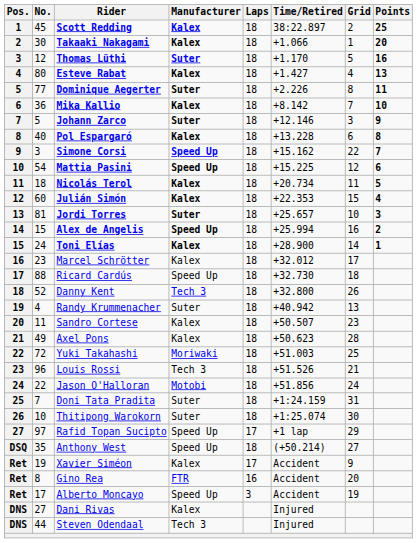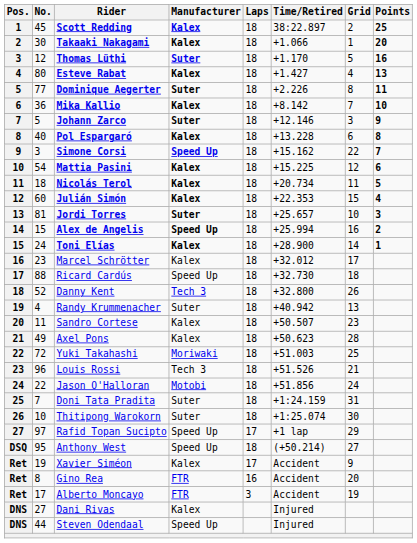Mattia Pasini | Manufacturer: Speed Up -> Kalex
Anthony West | No.: 35 -> 95
Alberto Moncayo | Manufacturer: Speed Up -> FTR
Steven Odendaal | Manufacturer: Tech 3 -> Speed Up
